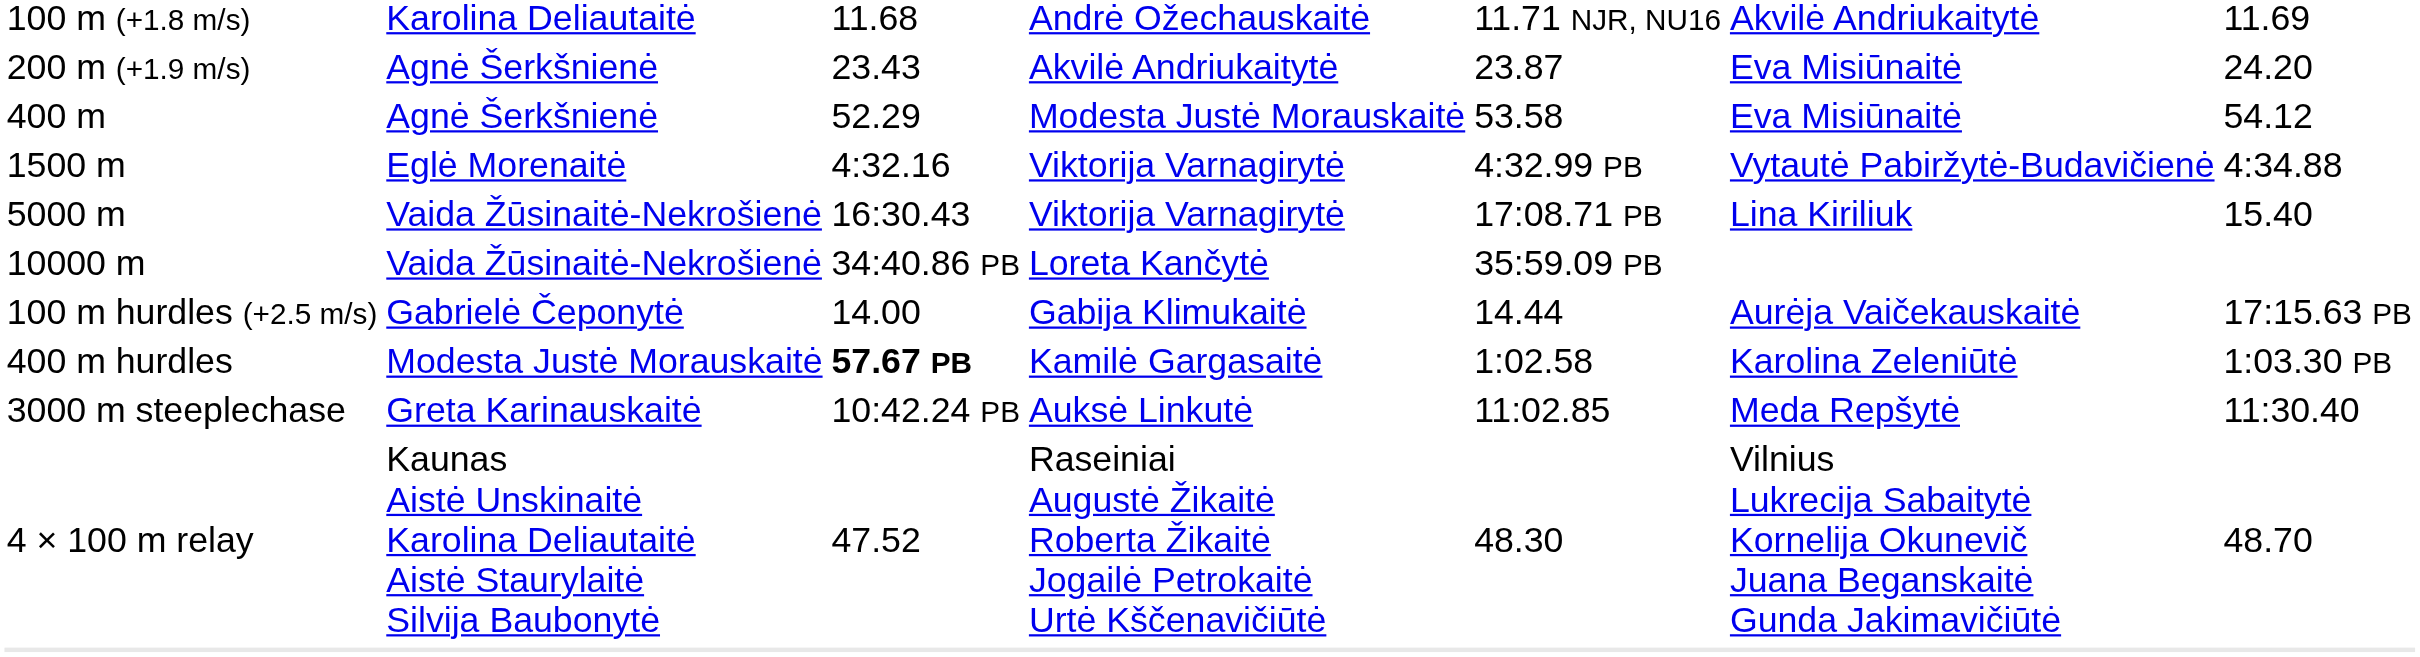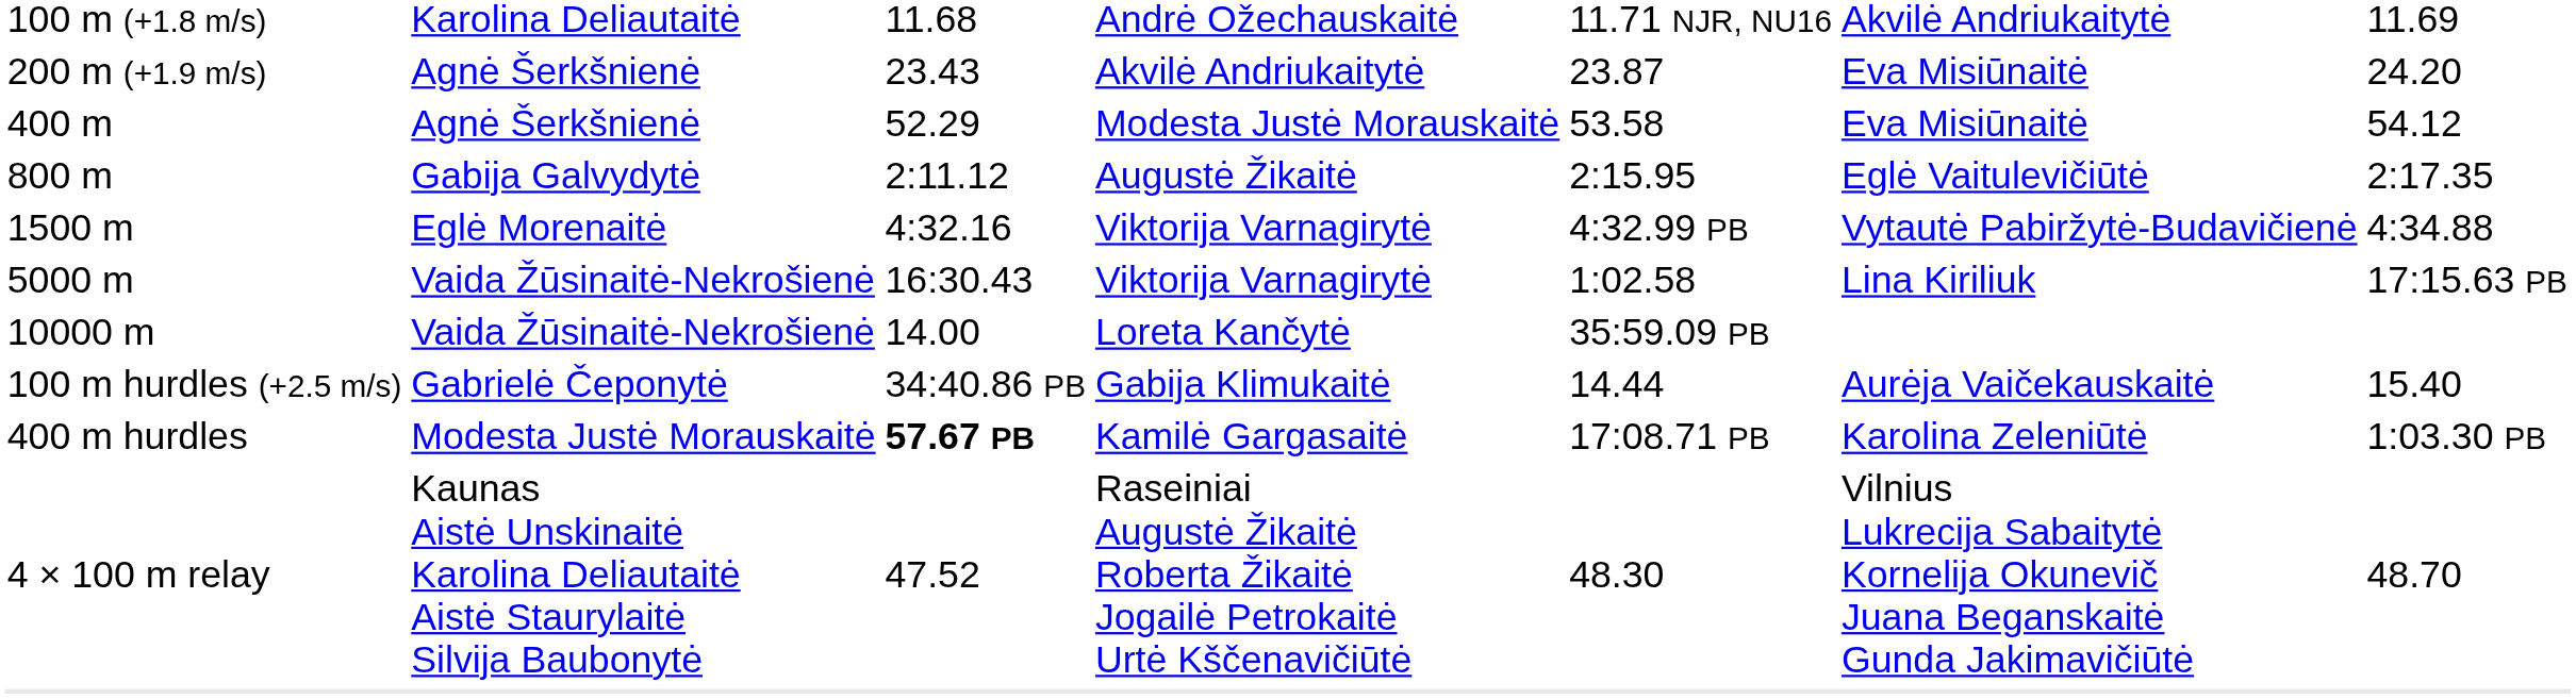+ row: 800 m | Gabija Galvydytė | 2:11.12 | Augustė Žikaitė | 2:15.95 | Eglė Vaitulevičiūtė | 2:17.35
5000 m / Viktorija Varnagirytė | column 5: 17:08.71 PB -> 1:02.58
5000 m / Viktorija Varnagirytė | column 7: 15.40 -> 17:15.63 PB
Loreta Kančytė | column 3: 34:40.86 PB -> 14.00
Gabija Klimukaitė | column 3: 14.00 -> 34:40.86 PB
Gabija Klimukaitė | column 7: 17:15.63 PB -> 15.40
Kamilė Gargasaitė | column 5: 1:02.58 -> 17:08.71 PB
- row: 3000 m steeplechase | Greta Karinauskaitė | 10:42.24 PB | Auksė Linkutė | 11:02.85 | Meda Repšytė | 11:30.40
